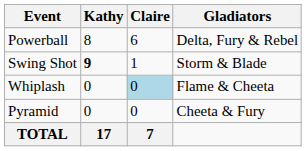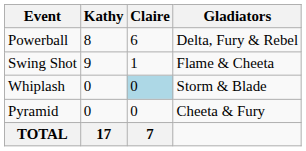Swing Shot | Kathy: bold -> normal
Swing Shot | Gladiators: Storm & Blade -> Flame & Cheeta
Whiplash | Gladiators: Flame & Cheeta -> Storm & Blade
